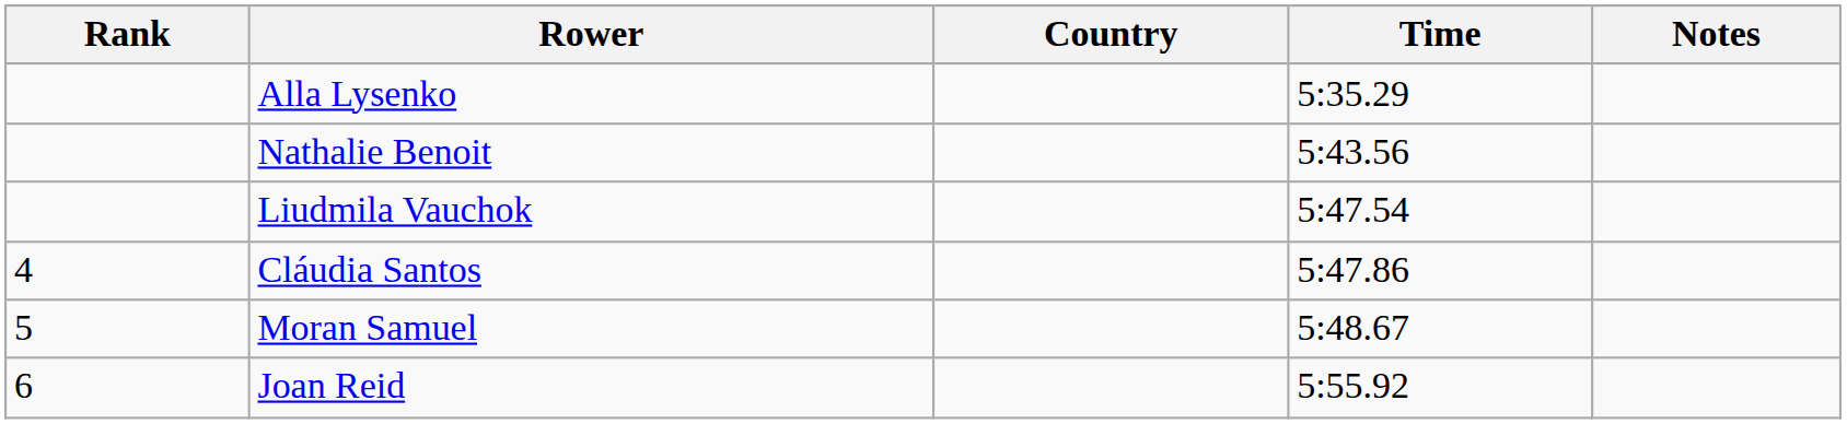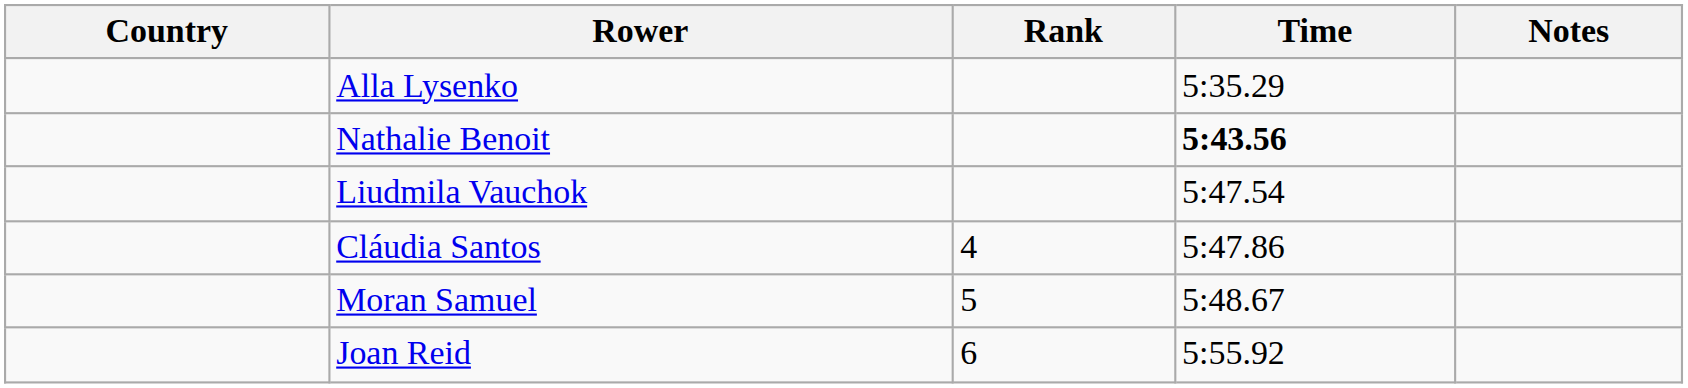columns swapped: Rank <-> Country
Nathalie Benoit | Time: normal -> bold
